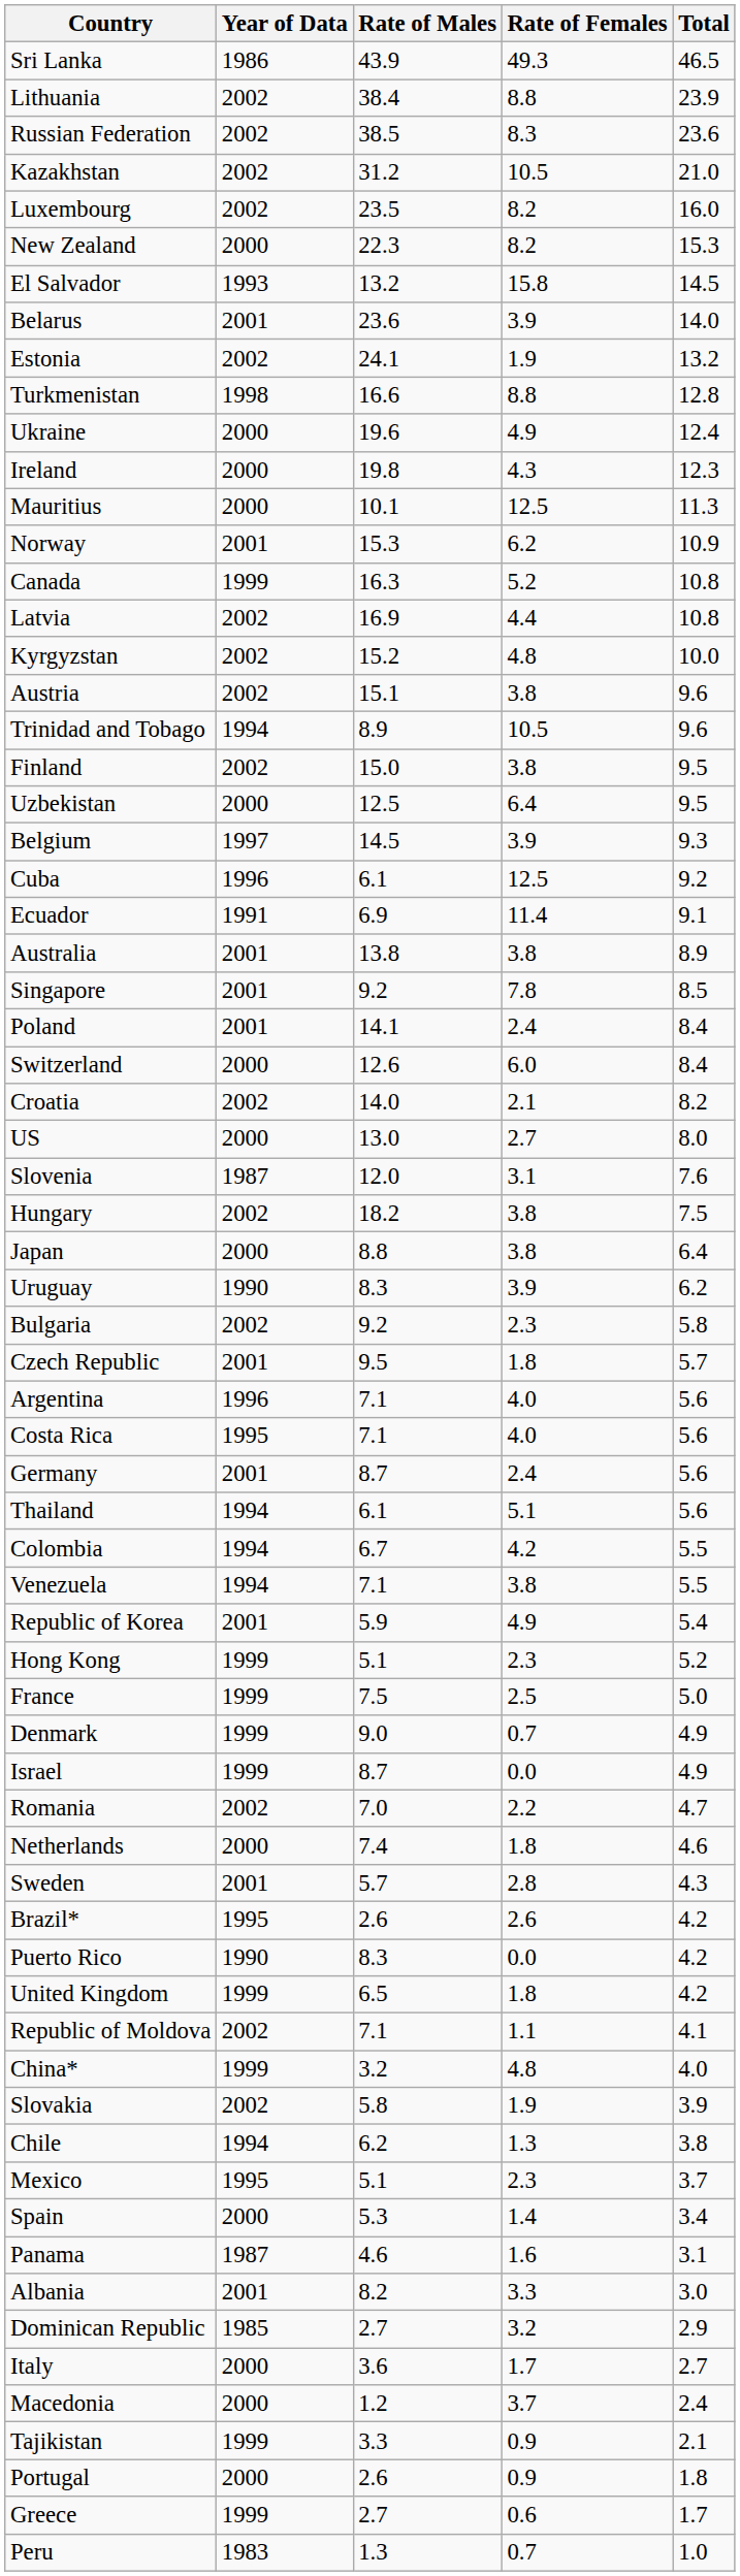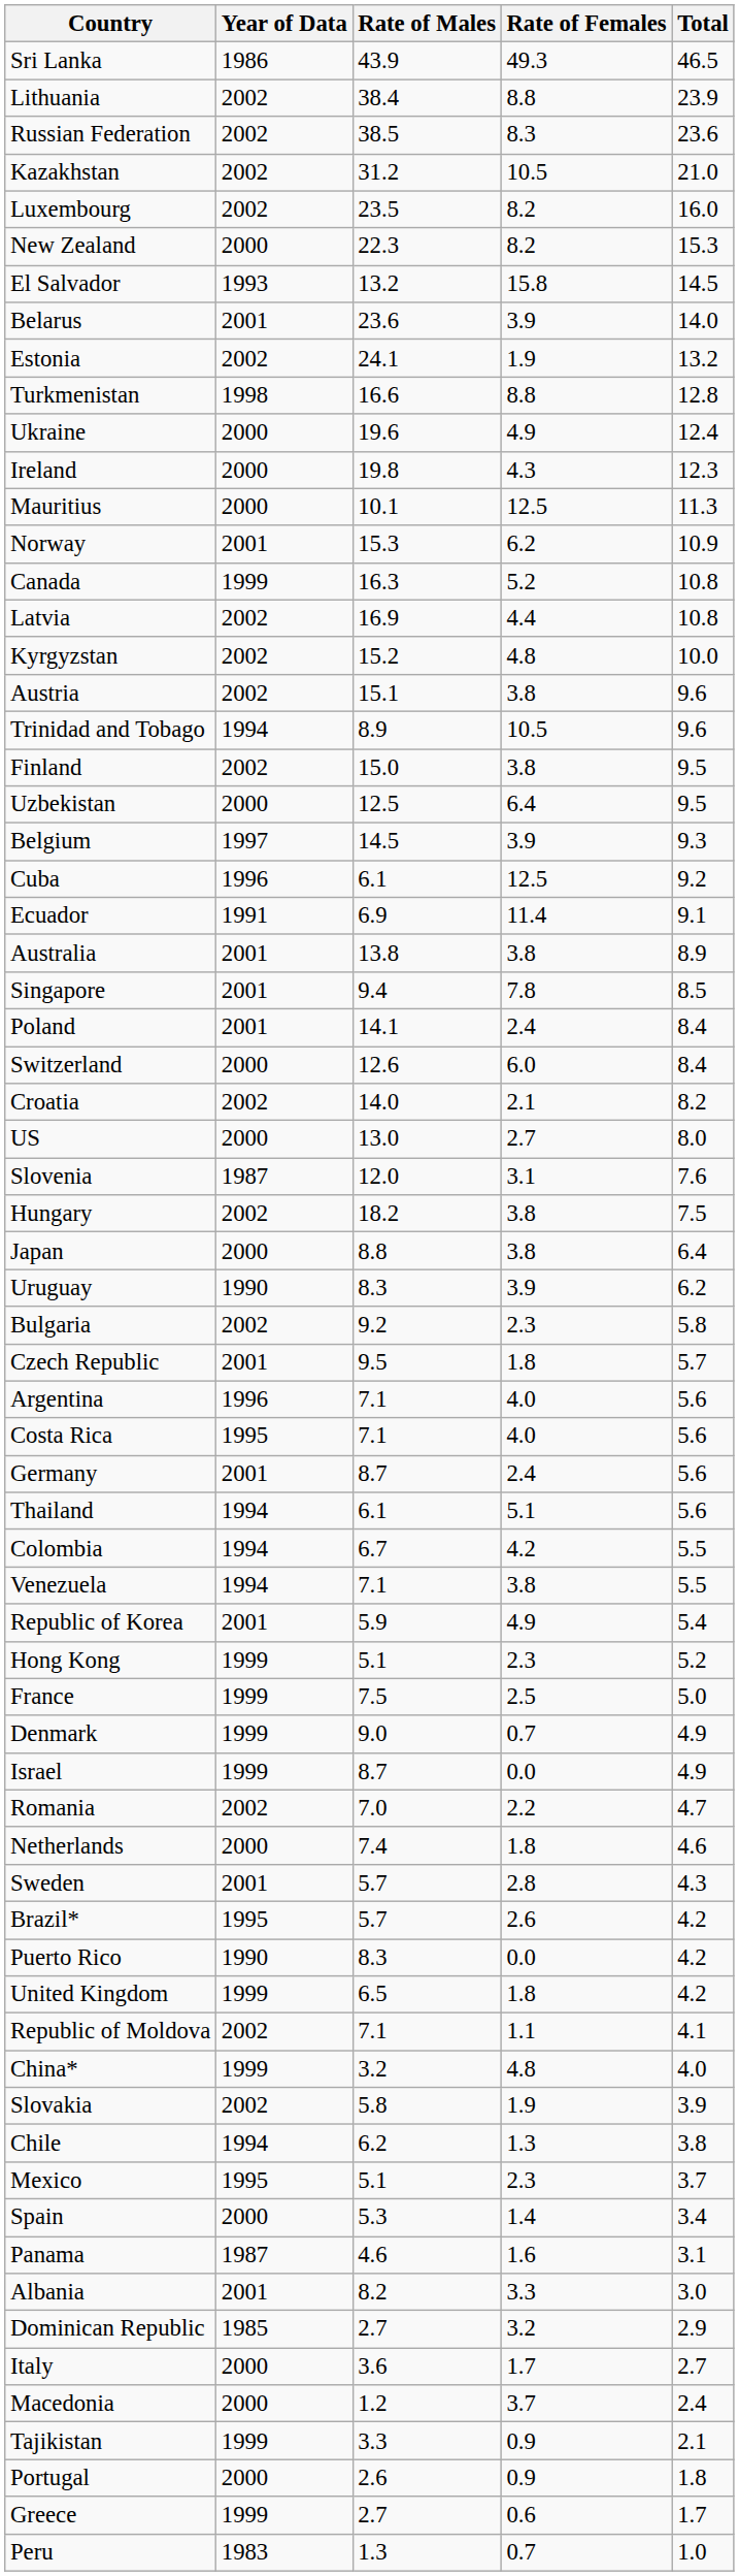Singapore | Rate of Males: 9.2 -> 9.4
Brazil* | Rate of Males: 2.6 -> 5.7
